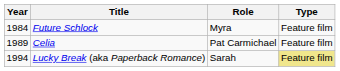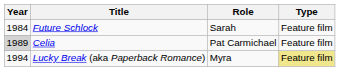Future Schlock | Role: Myra -> Sarah
Celia | Year: no background -> lightgrey background
Lucky Break (aka Paperback Romance) | Role: Sarah -> Myra
